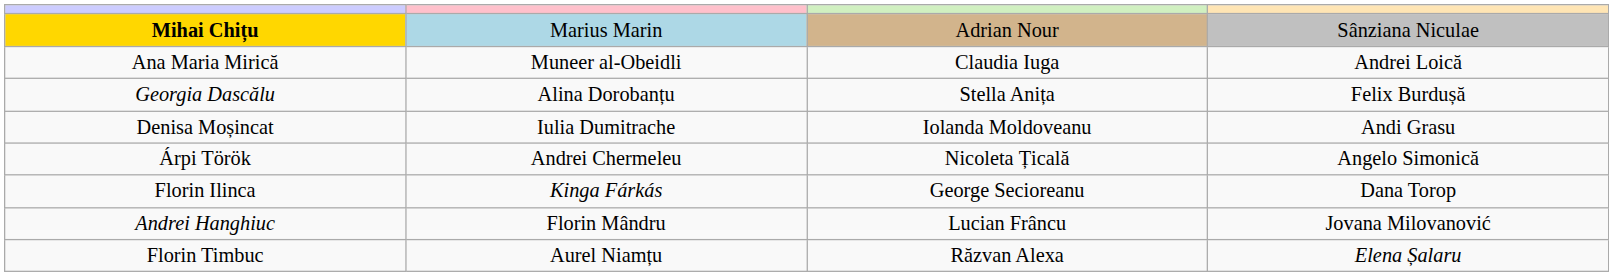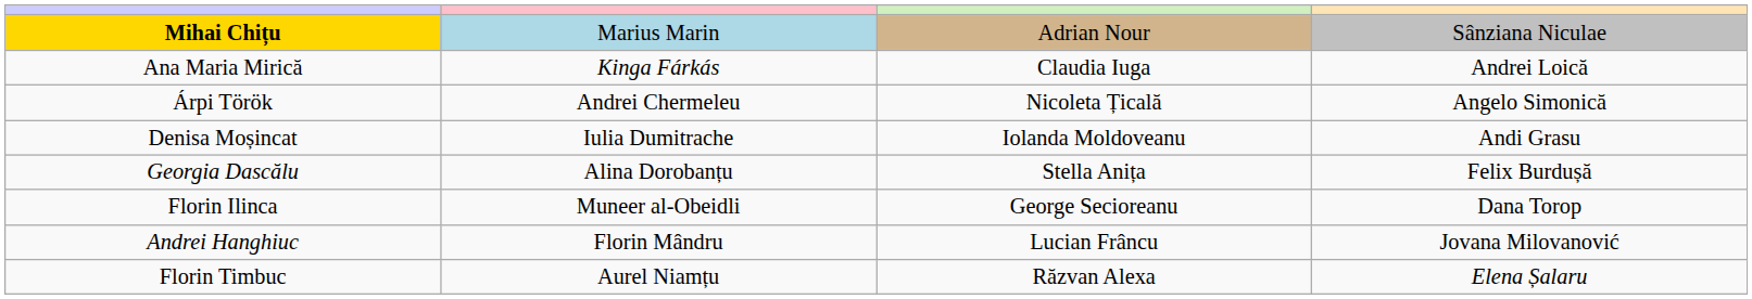Ana Maria Mirică | column 2: Muneer al-Obeidli -> Kinga Fárkás
rows swapped: Georgia Dascălu <-> Árpi Török
Florin Ilinca | column 2: Kinga Fárkás -> Muneer al-Obeidli
